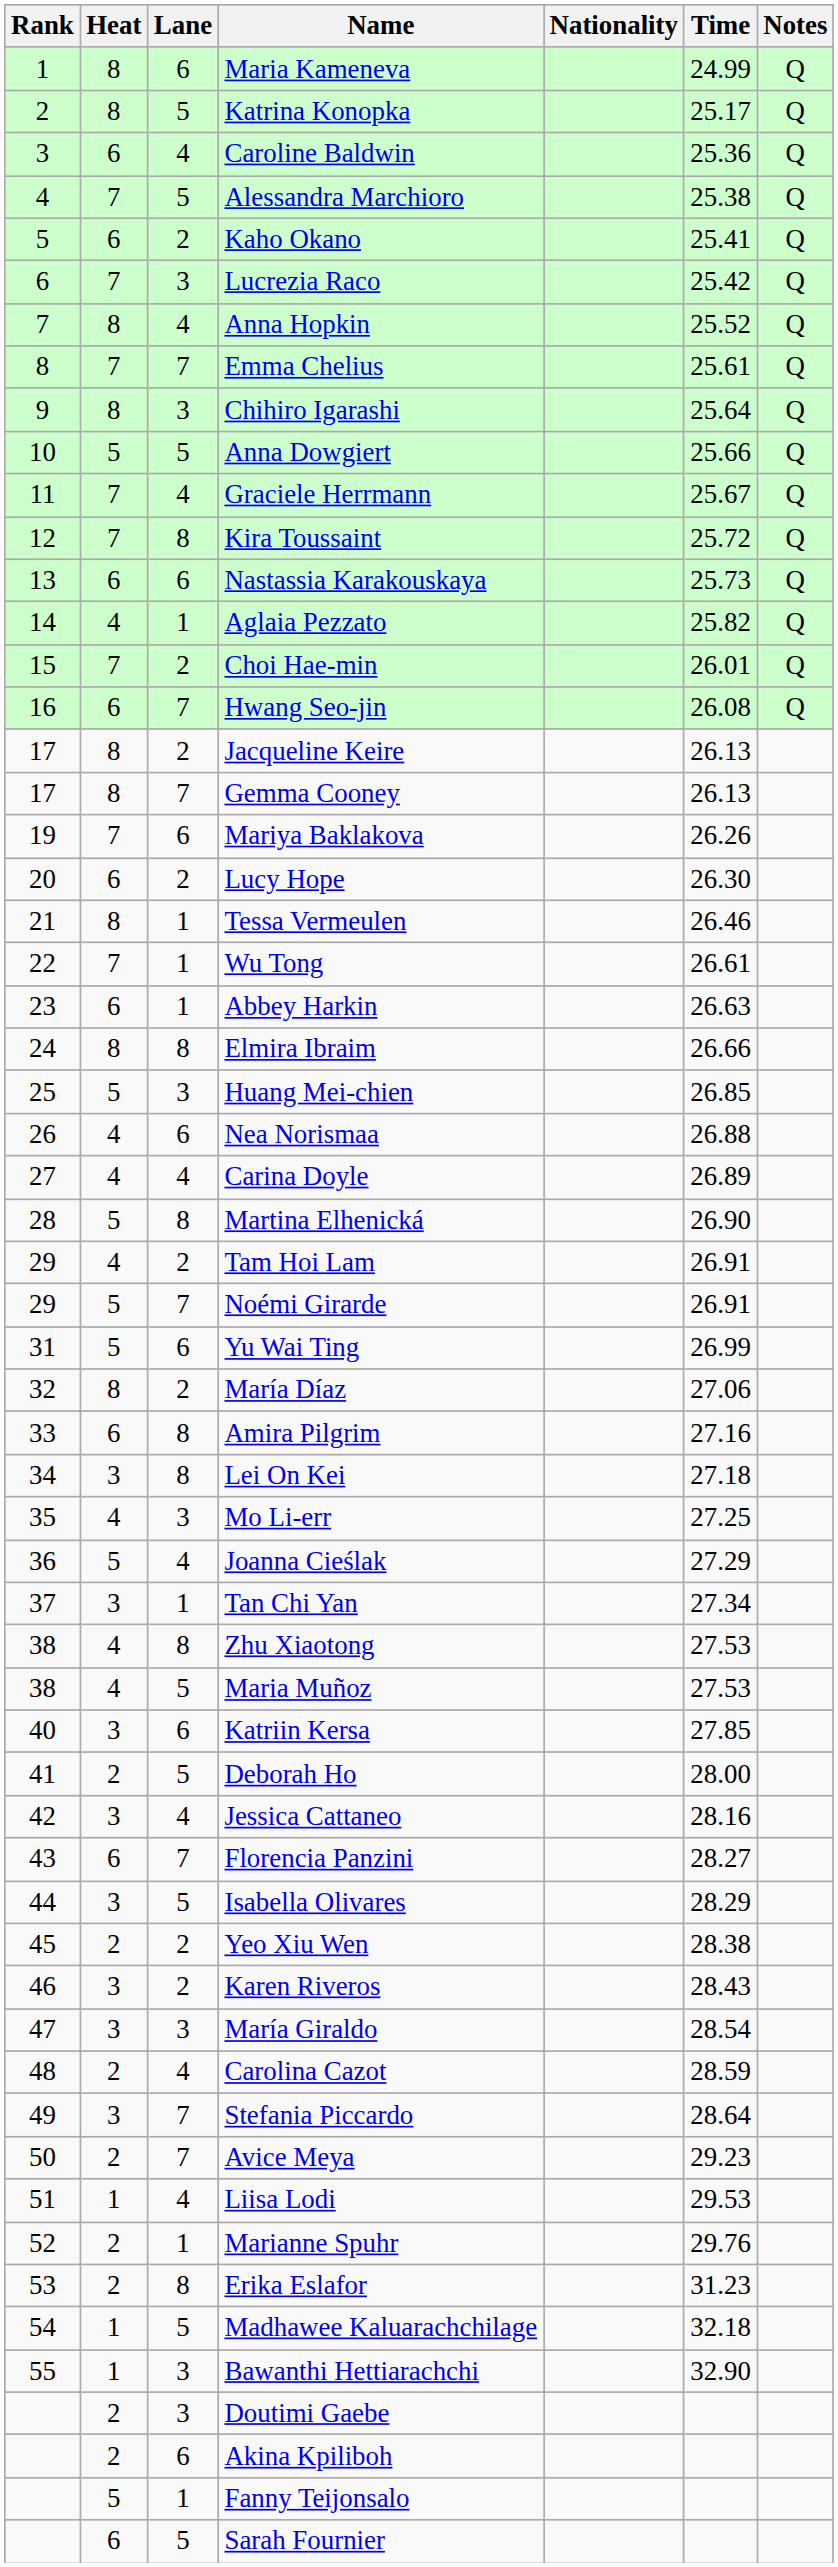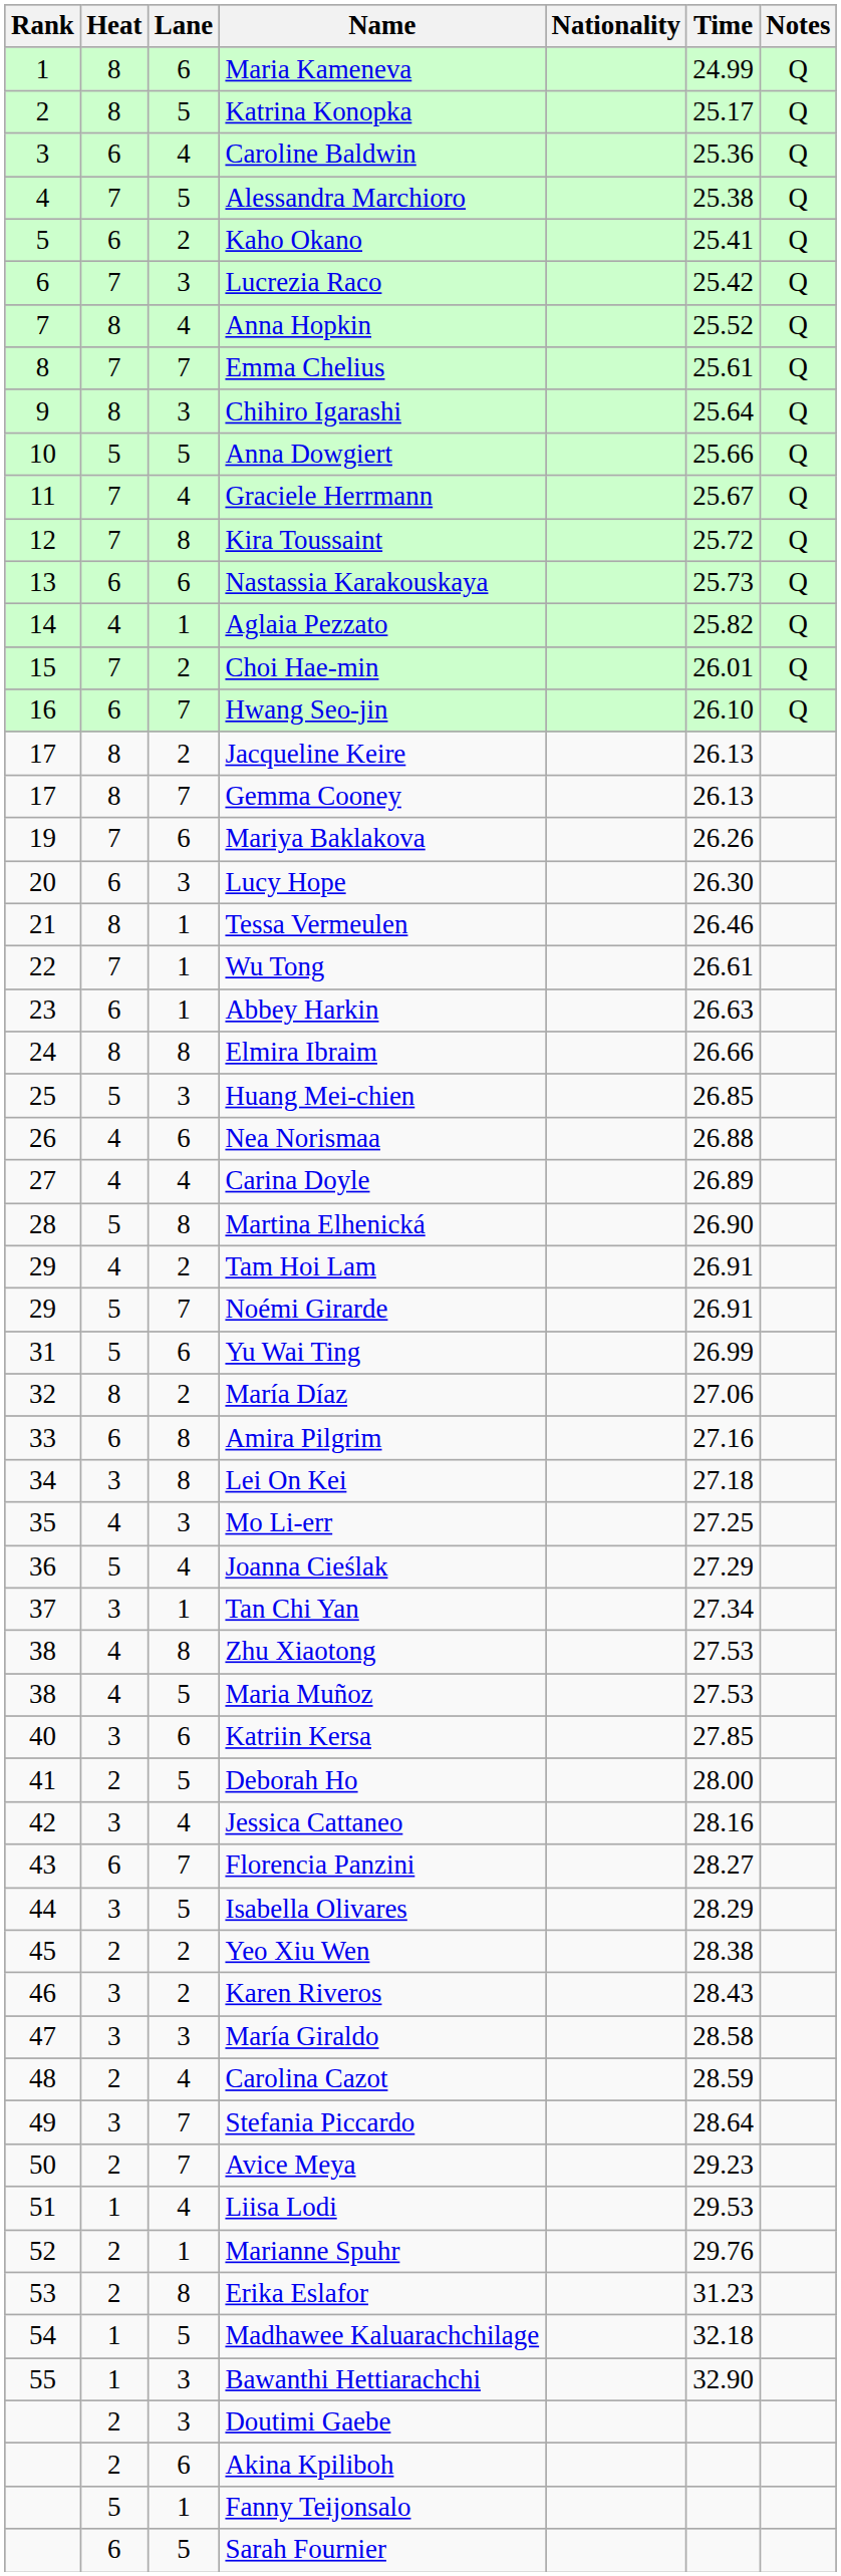Hwang Seo-jin | Time: 26.08 -> 26.10
Lucy Hope | Lane: 2 -> 3
María Giraldo | Time: 28.54 -> 28.58
